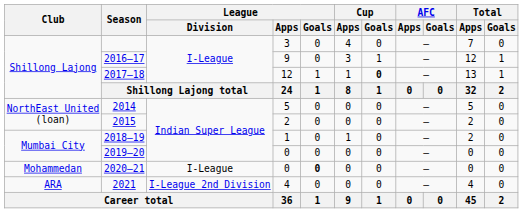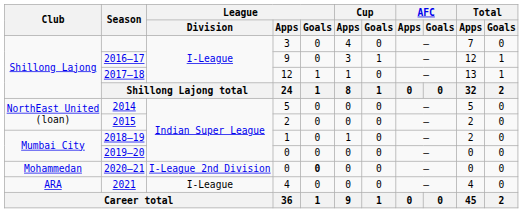2017–18 | Cup / Goals: bold -> normal
2020–21 | League / Division: I-League -> I-League 2nd Division
2021 | League / Division: I-League 2nd Division -> I-League
